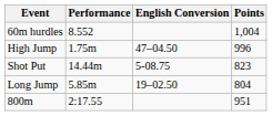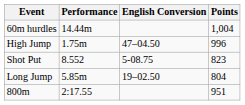60m hurdles | Performance: 8.552 -> 14.44m
Shot Put | Performance: 14.44m -> 8.552
